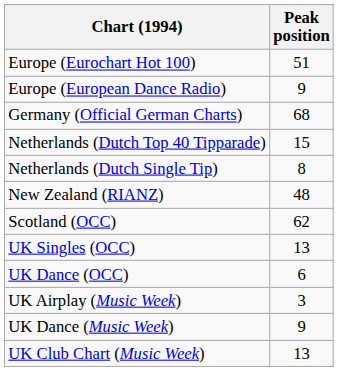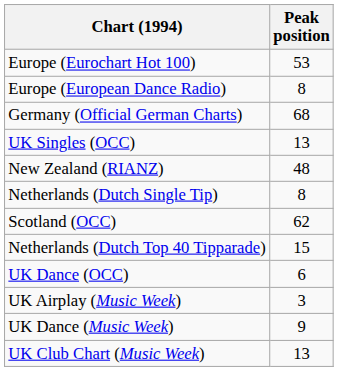Europe (Eurochart Hot 100) | Peak position: 51 -> 53
Europe (European Dance Radio) | Peak position: 9 -> 8
rows swapped: Netherlands (Dutch Top 40 Tipparade) <-> UK Singles (OCC)
rows swapped: Netherlands (Dutch Single Tip) <-> New Zealand (RIANZ)
